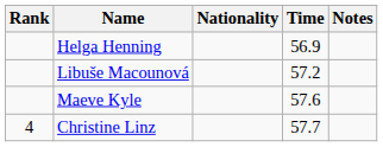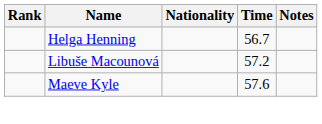Helga Henning | Time: 56.9 -> 56.7
- row: 4 | Christine Linz | 57.7
